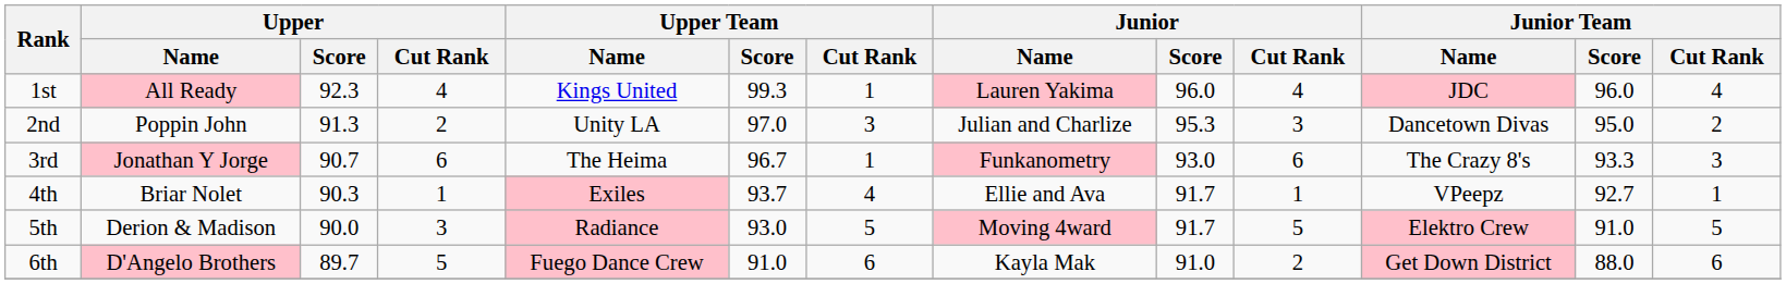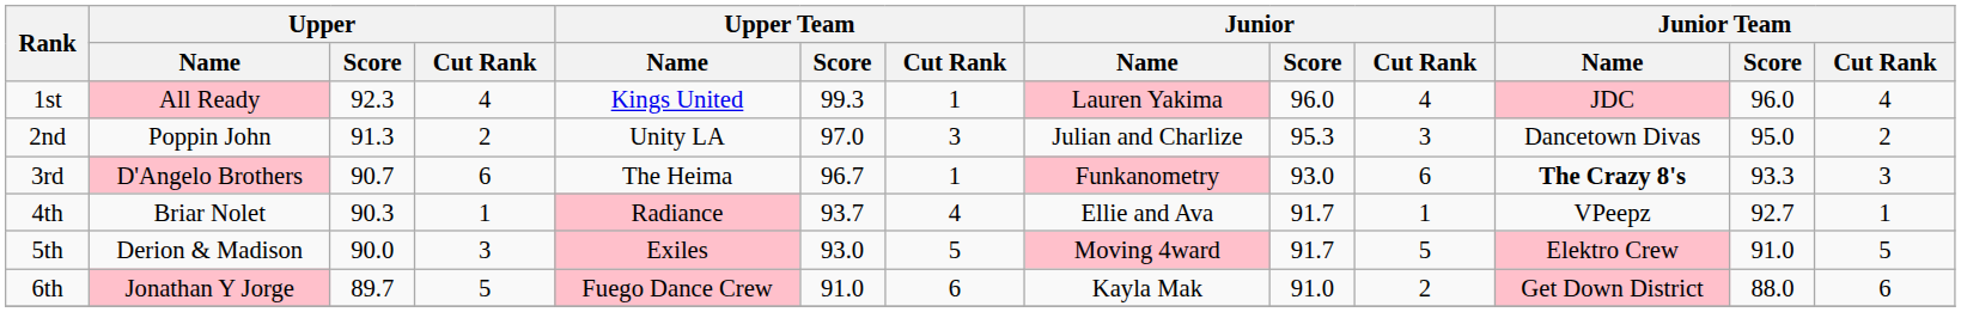3rd | Upper / Name: Jonathan Y Jorge -> D'Angelo Brothers
3rd | Junior Team / Name: normal -> bold
4th | Upper Team / Name: Exiles -> Radiance
5th | Upper Team / Name: Radiance -> Exiles
6th | Upper / Name: D'Angelo Brothers -> Jonathan Y Jorge
